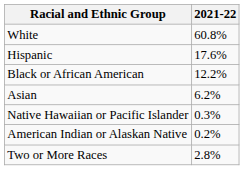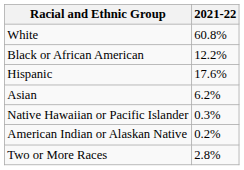rows swapped: Hispanic <-> Black or African American
